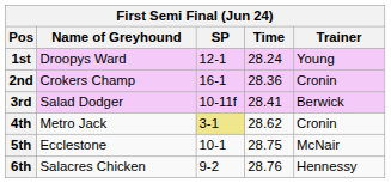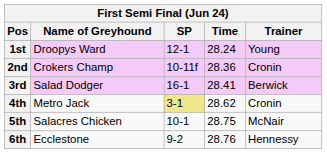2nd | SP: 16-1 -> 10-11f
3rd | SP: 10-11f -> 16-1
5th | Name of Greyhound: Ecclestone -> Salacres Chicken
6th | Name of Greyhound: Salacres Chicken -> Ecclestone
